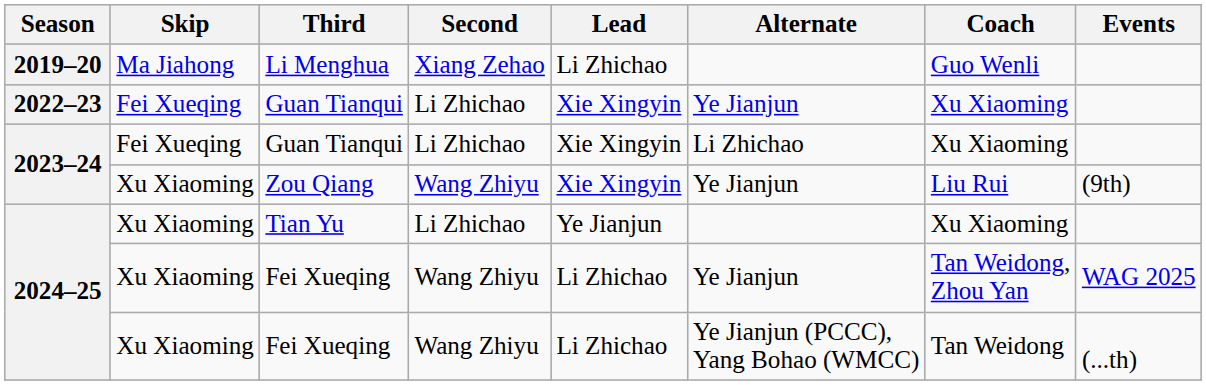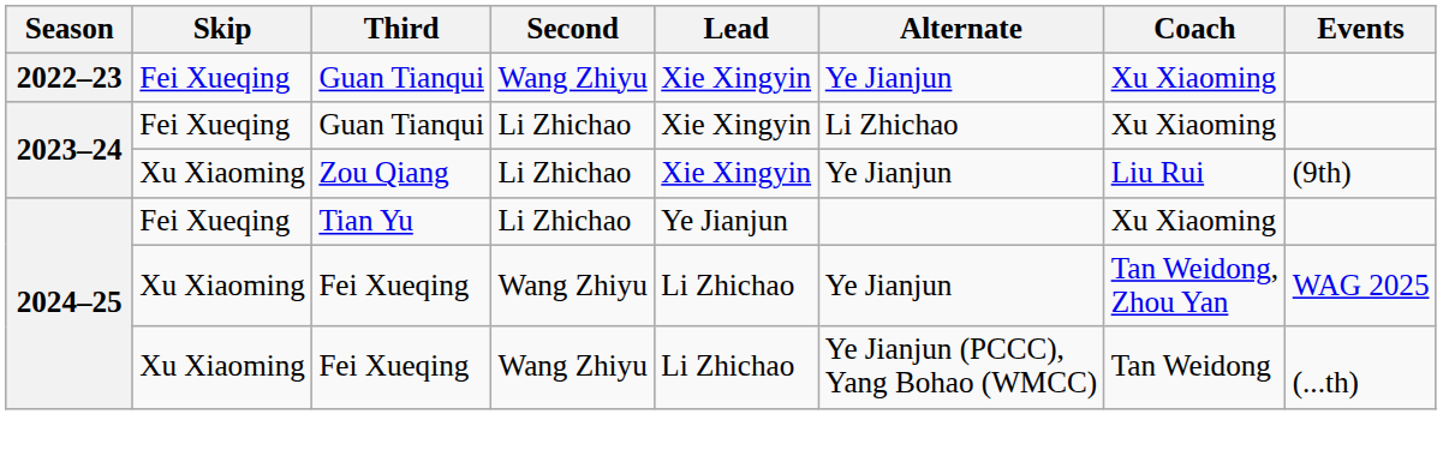- row: 2019–20 | Ma Jiahong | Li Menghua | Xiang Zehao | Li Zhichao | Guo Wenli
2022–23 / Guan Tianqui | Second: Li Zhichao -> Wang Zhiyu
Zou Qiang | Second: Wang Zhiyu -> Li Zhichao
Tian Yu | Skip: Xu Xiaoming -> Fei Xueqing
